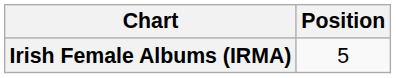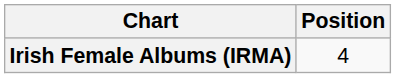Irish Female Albums (IRMA) | Position: 5 -> 4
